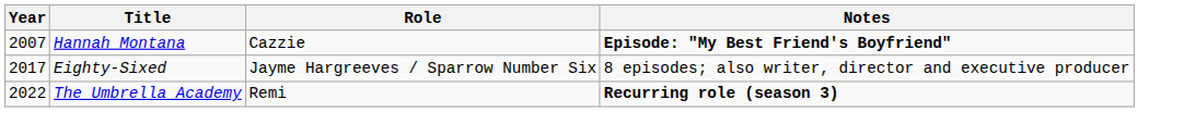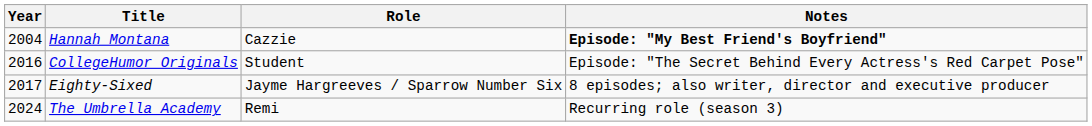Hannah Montana | Year: 2007 -> 2004
+ row: 2016 | CollegeHumor Originals | Student | Episode: "The Secret Behind Every Actress's Red Carpet Pose"
The Umbrella Academy | Year: 2022 -> 2024
The Umbrella Academy | Notes: bold -> normal
